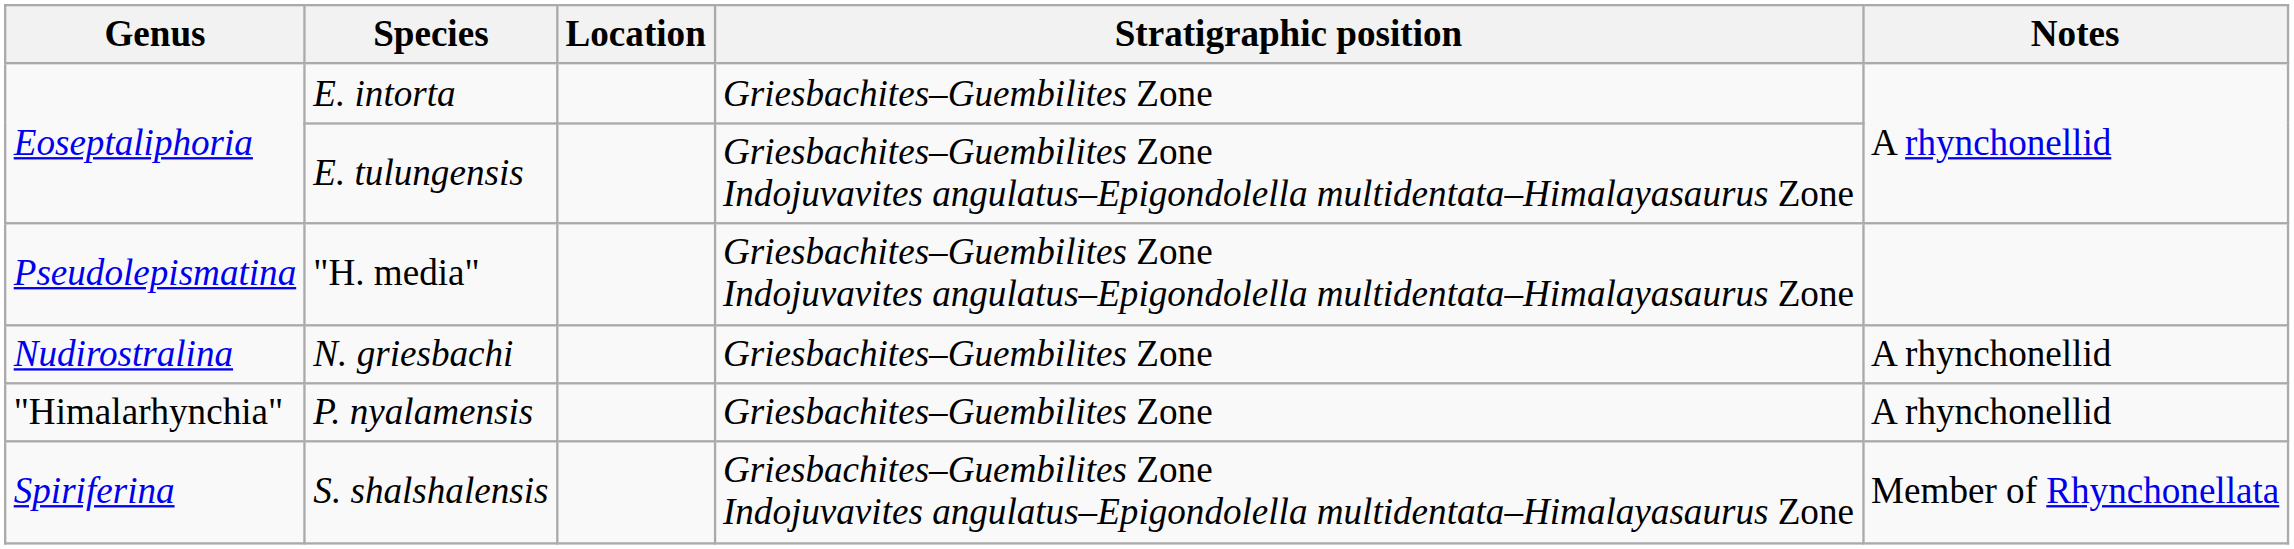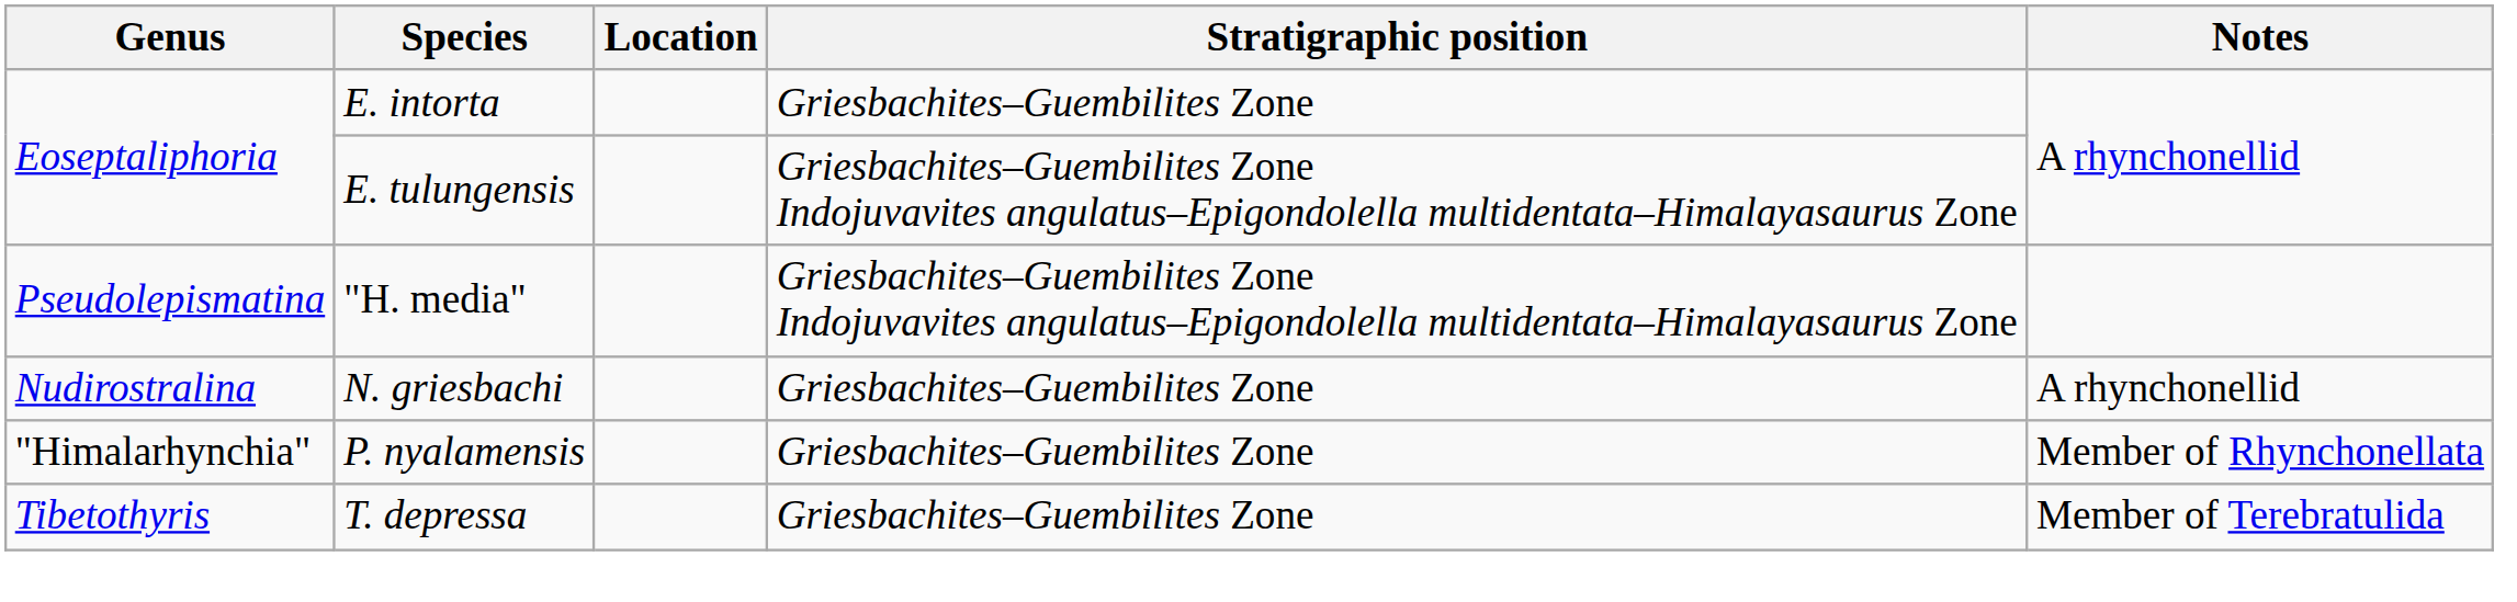P. nyalamensis | Notes: A rhynchonellid -> Member of Rhynchonellata
+ row: Tibetothyris | T. depressa | Griesbachites–Guembilites Zone | Member of Terebratulida
- row: Spiriferina | S. shalshalensis | Griesbachites–Guembilites Zone Indojuvavites angulatus–Epigondolella multidentata–Himalayasaurus Zone | Member of Rhynchonellata
